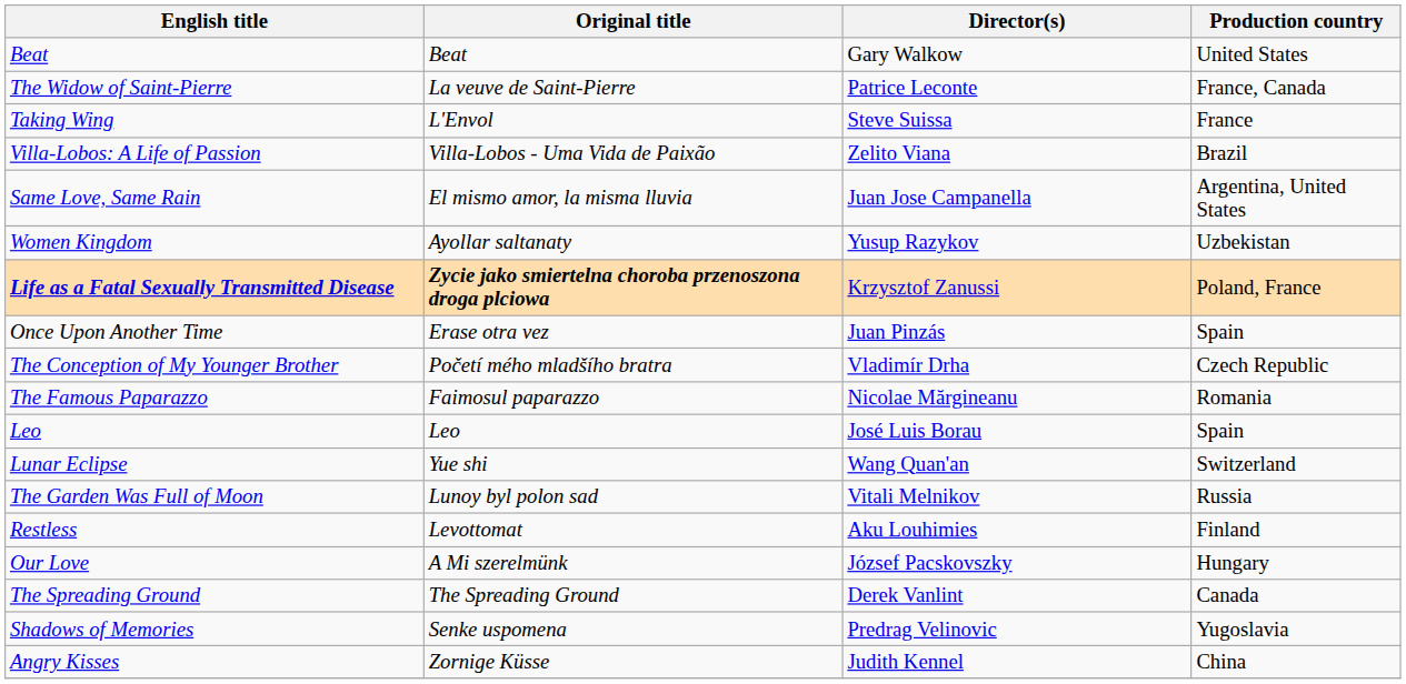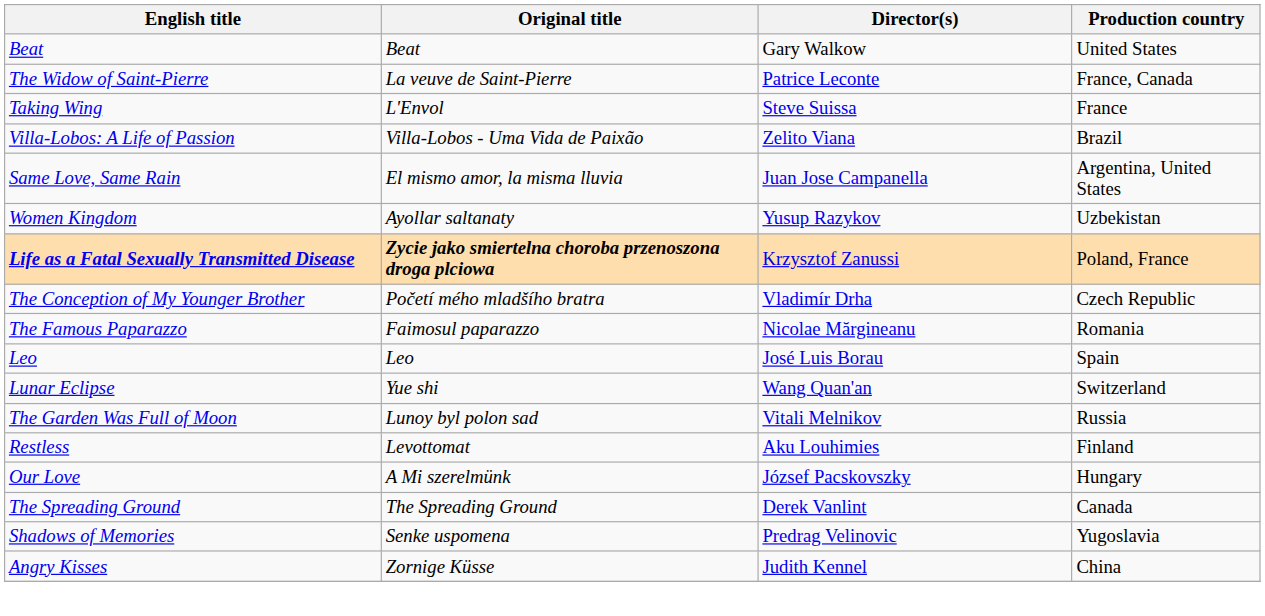- row: Once Upon Another Time | Erase otra vez | Juan Pinzás | Spain
